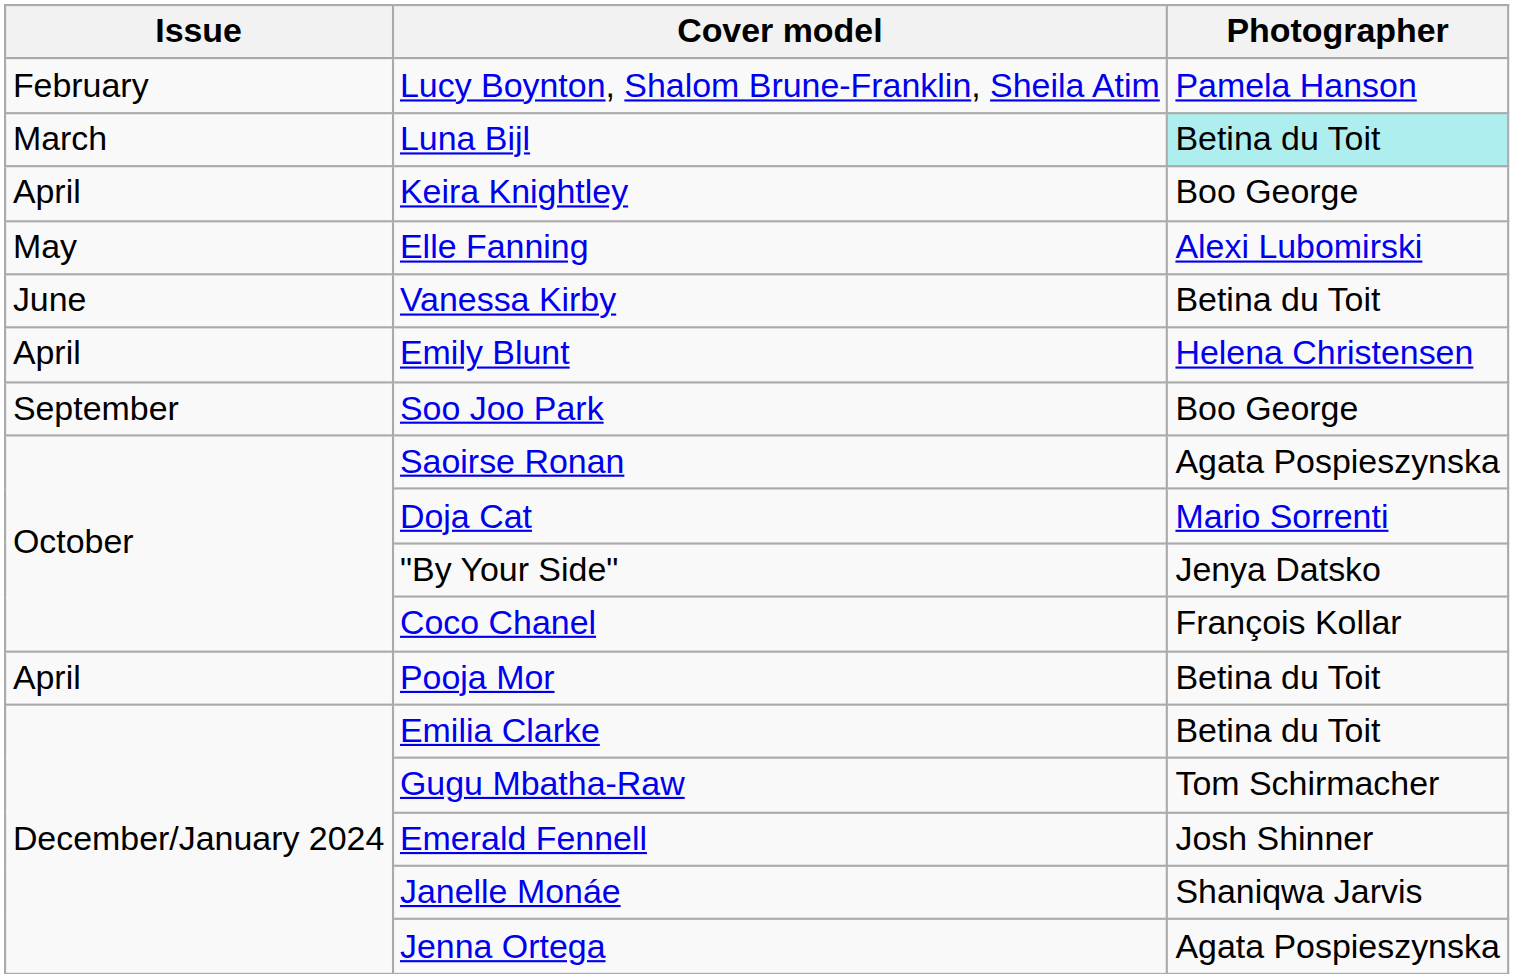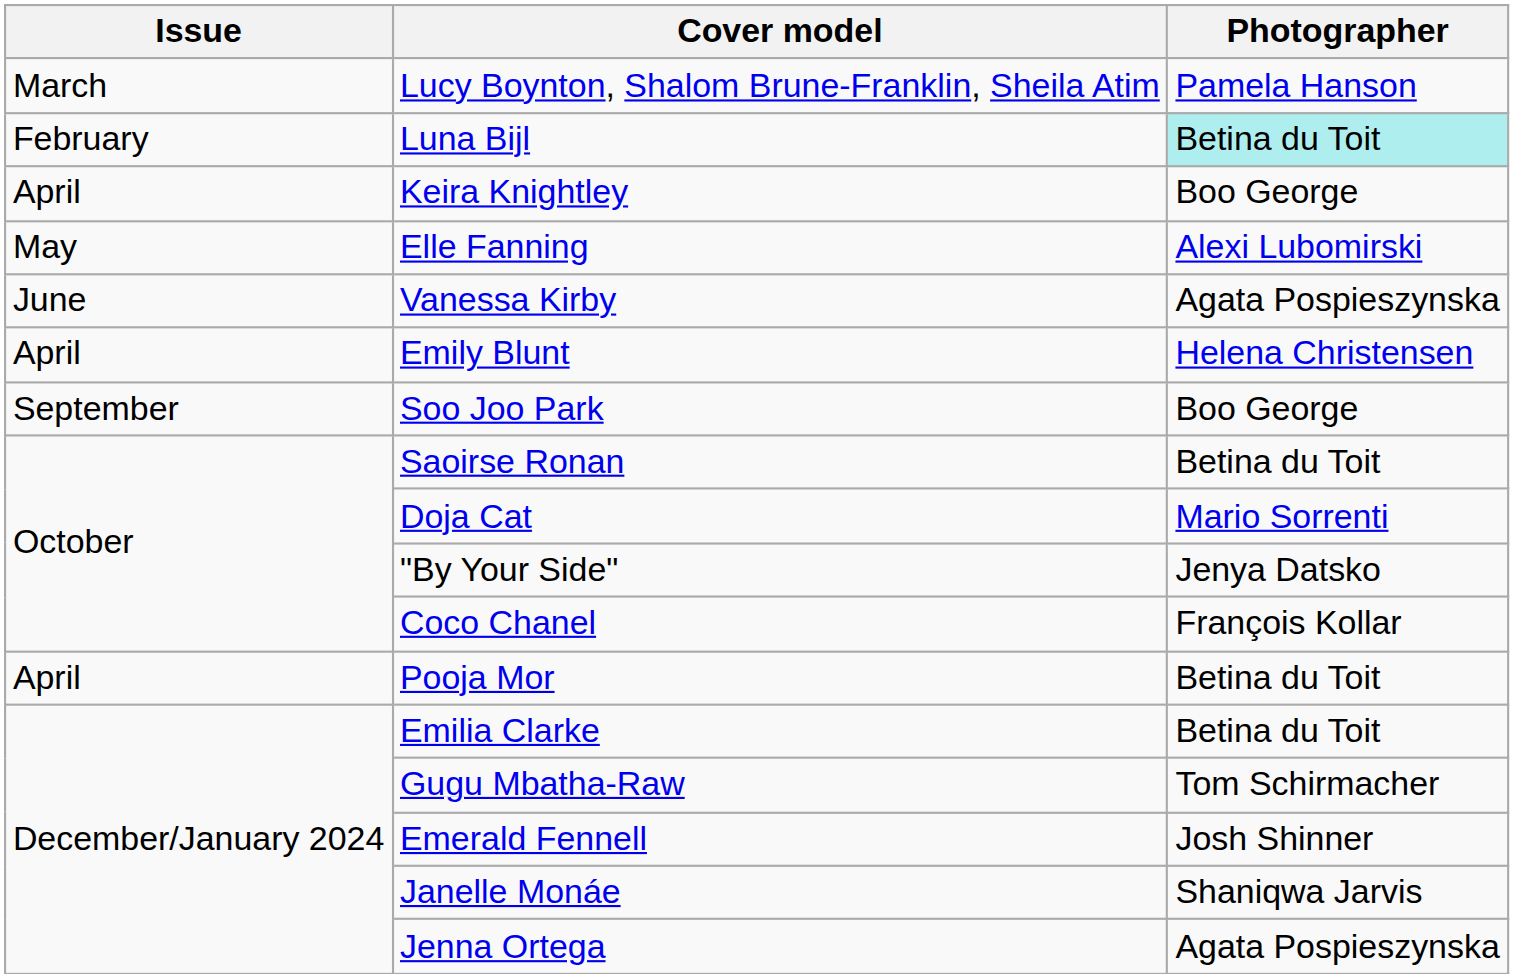Lucy Boynton, Shalom Brune-Franklin, Sheila Atim | Issue: February -> March
Luna Bijl | Issue: March -> February
Vanessa Kirby | Photographer: Betina du Toit -> Agata Pospieszynska
Saoirse Ronan | Photographer: Agata Pospieszynska -> Betina du Toit
